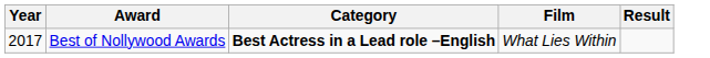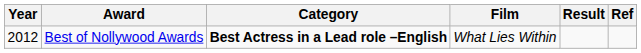+ column: Ref
Best of Nollywood Awards | Year: 2017 -> 2012
